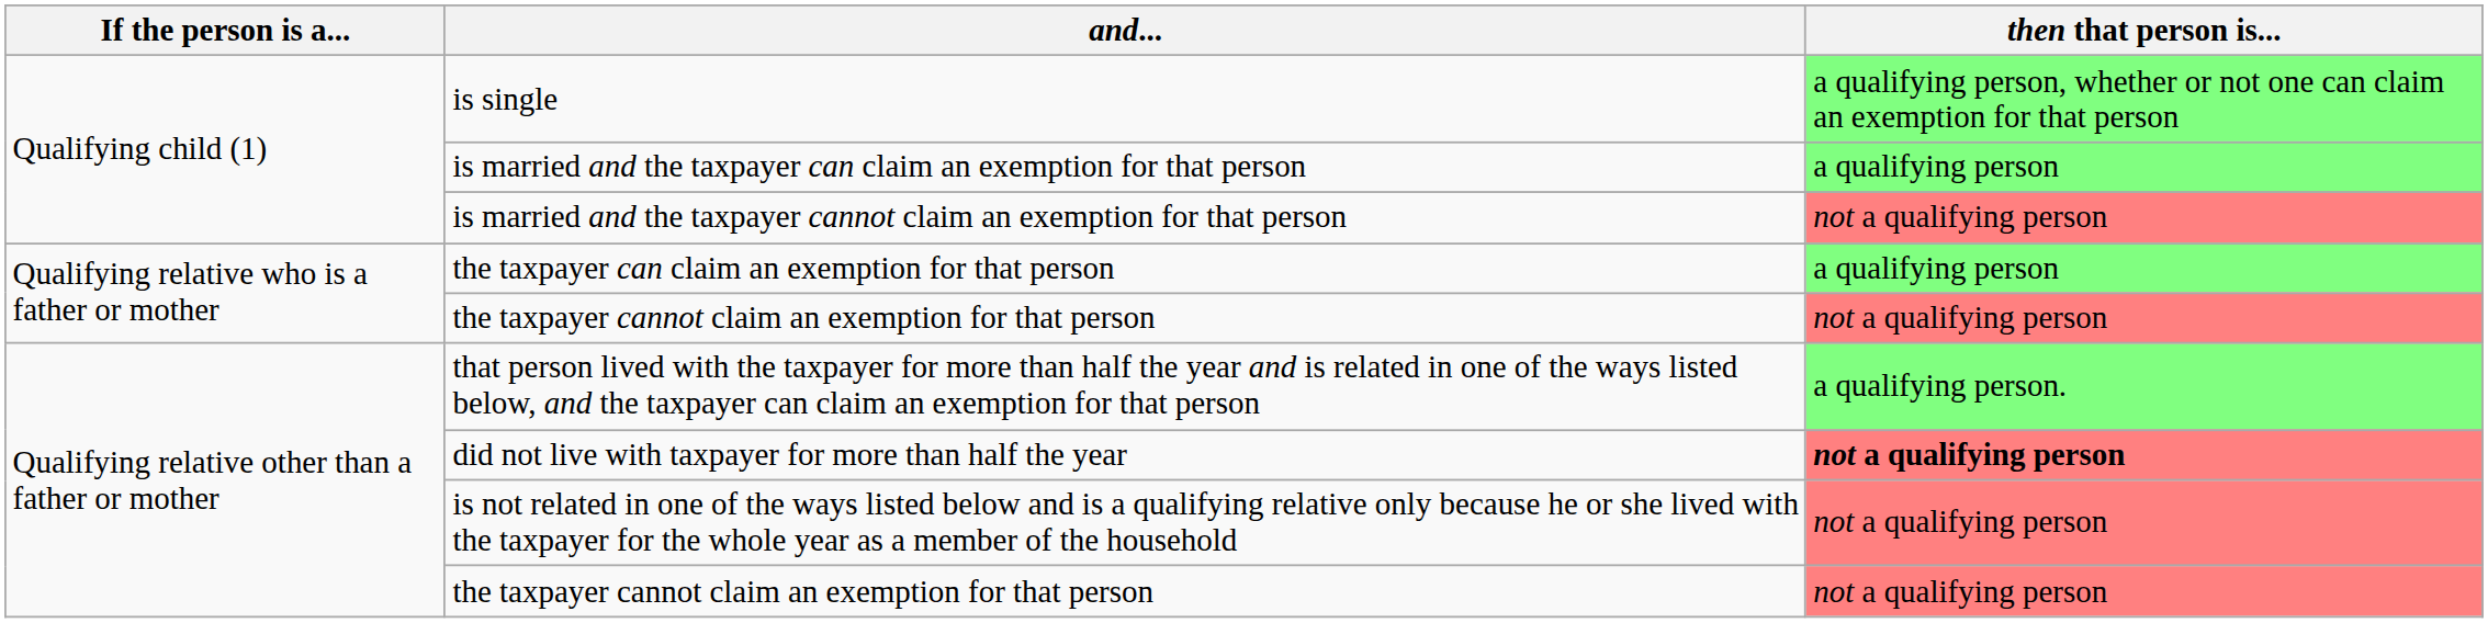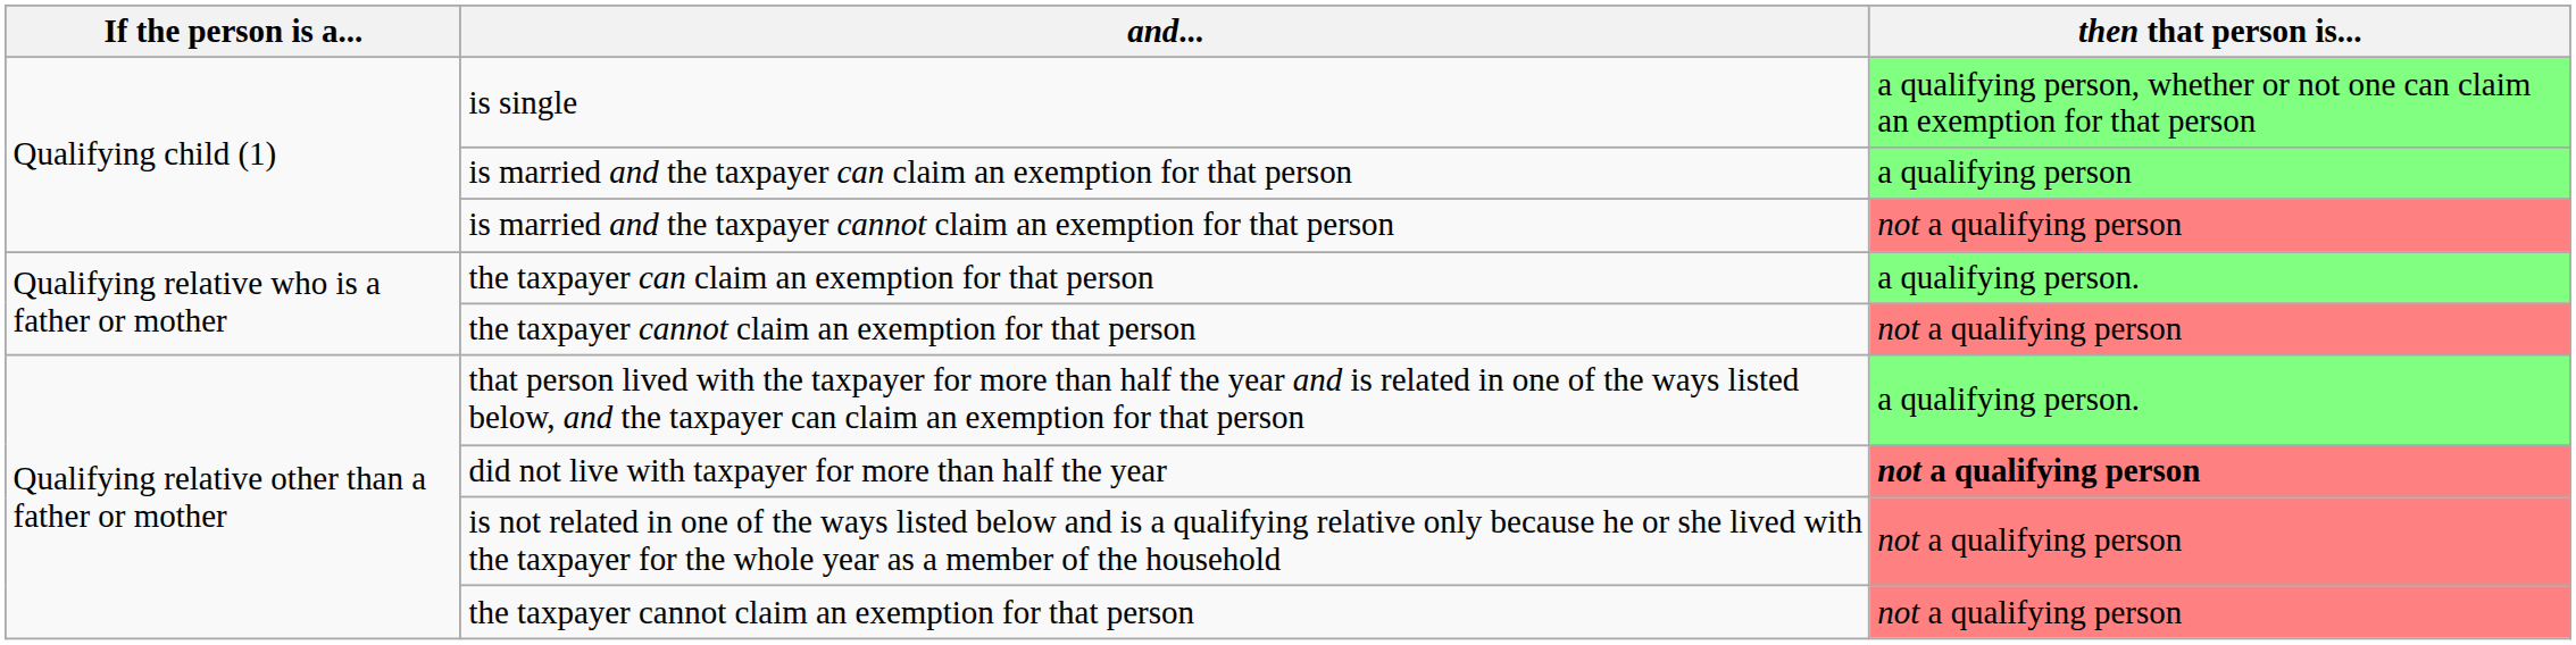the taxpayer can claim an exemption for that person | then that person is...: a qualifying person -> a qualifying person.
